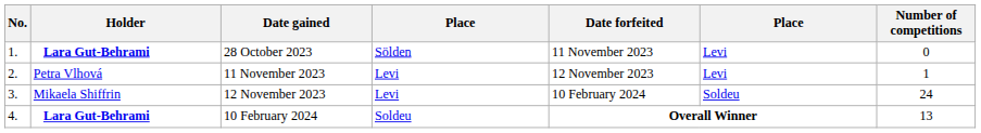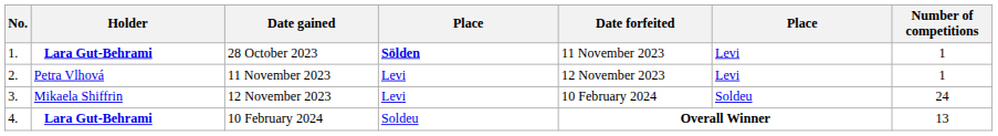28 October 2023 | column 4: normal -> bold
28 October 2023 | Number of competitions: 0 -> 1
